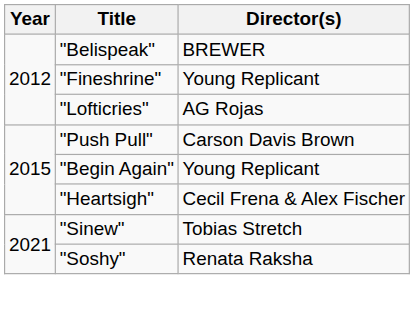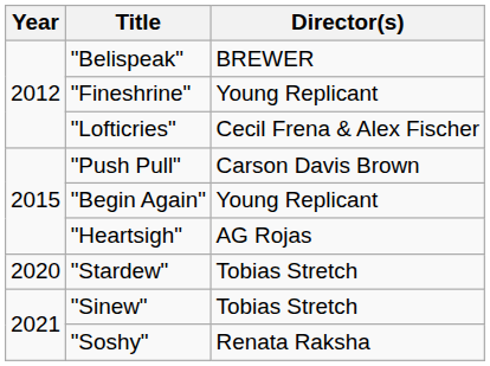"Lofticries" | Director(s): AG Rojas -> Cecil Frena & Alex Fischer
"Heartsigh" | Director(s): Cecil Frena & Alex Fischer -> AG Rojas
+ row: 2020 | "Stardew" | Tobias Stretch
